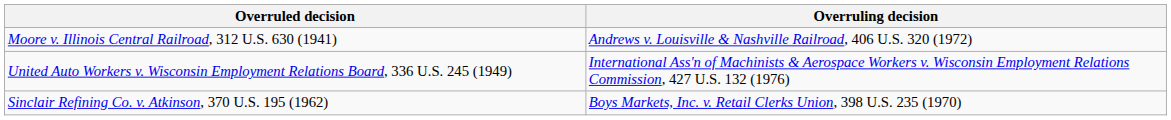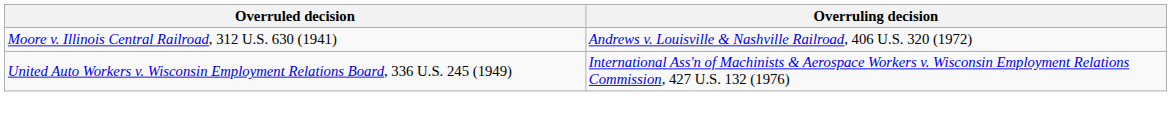- row: Sinclair Refining Co. v. Atkinson, 370 U.S. 195 (1962) | Boys Markets, Inc. v. Retail Clerks Union, 398 U.S. 235 (1970)
